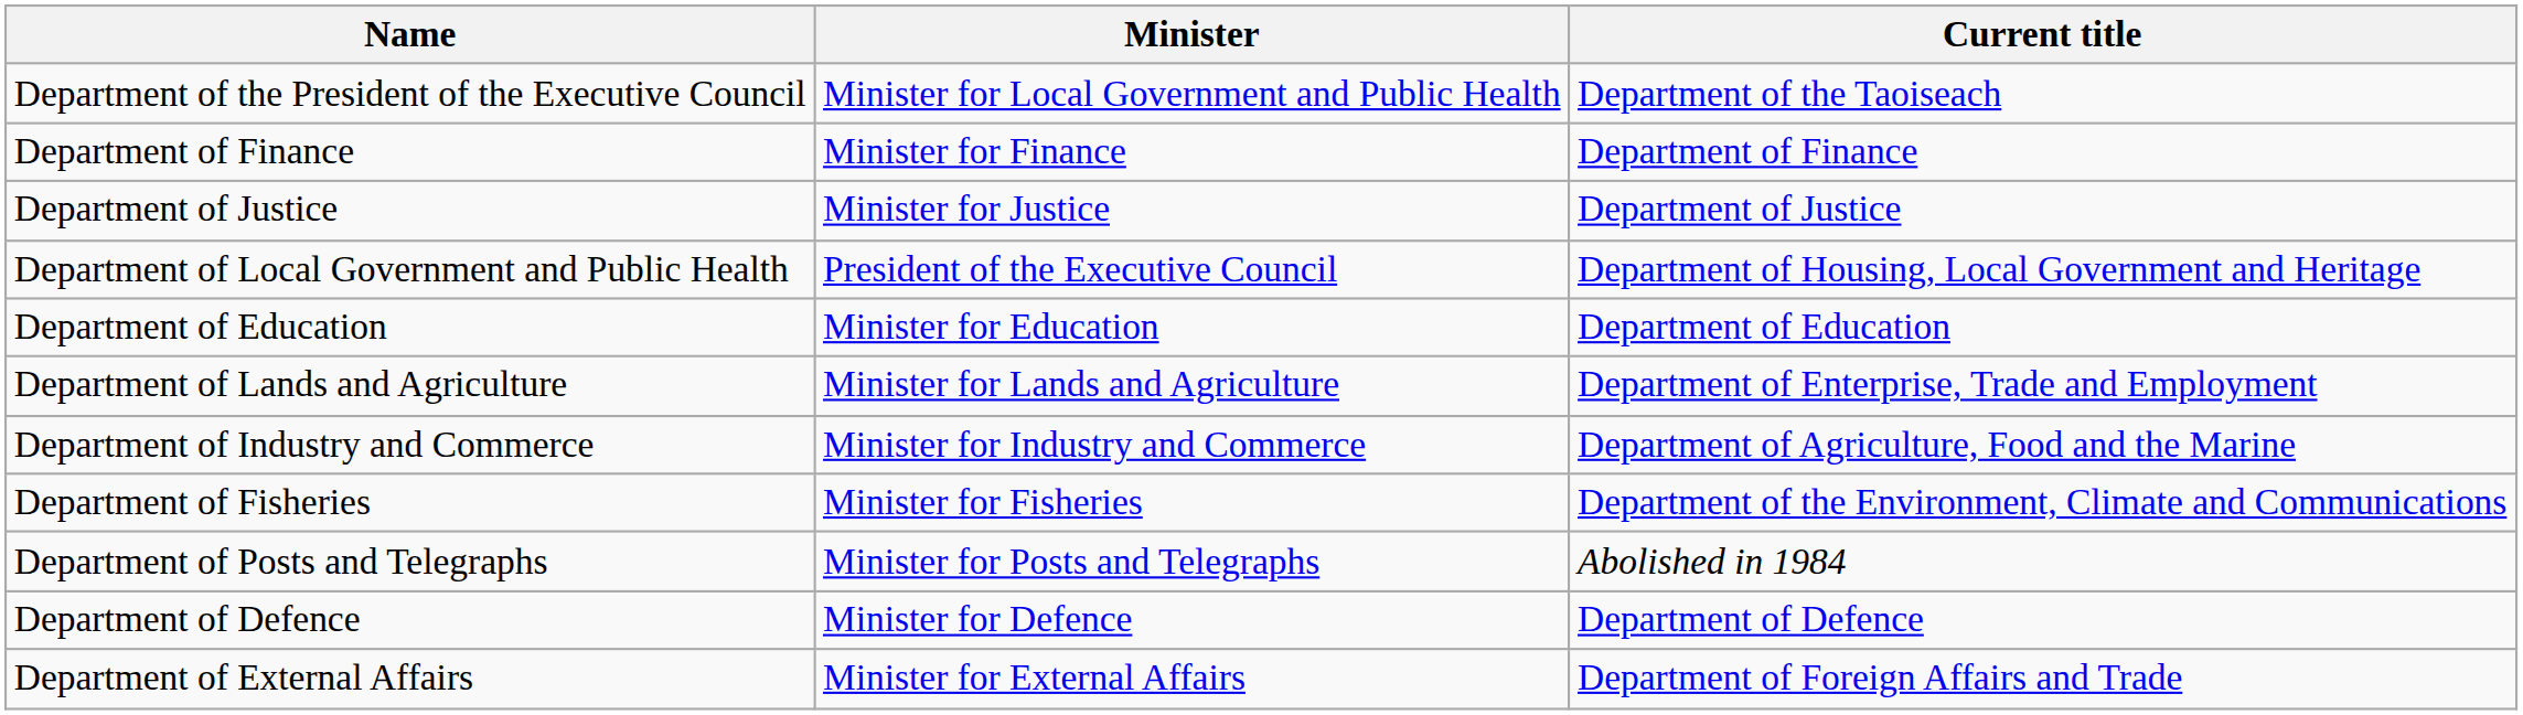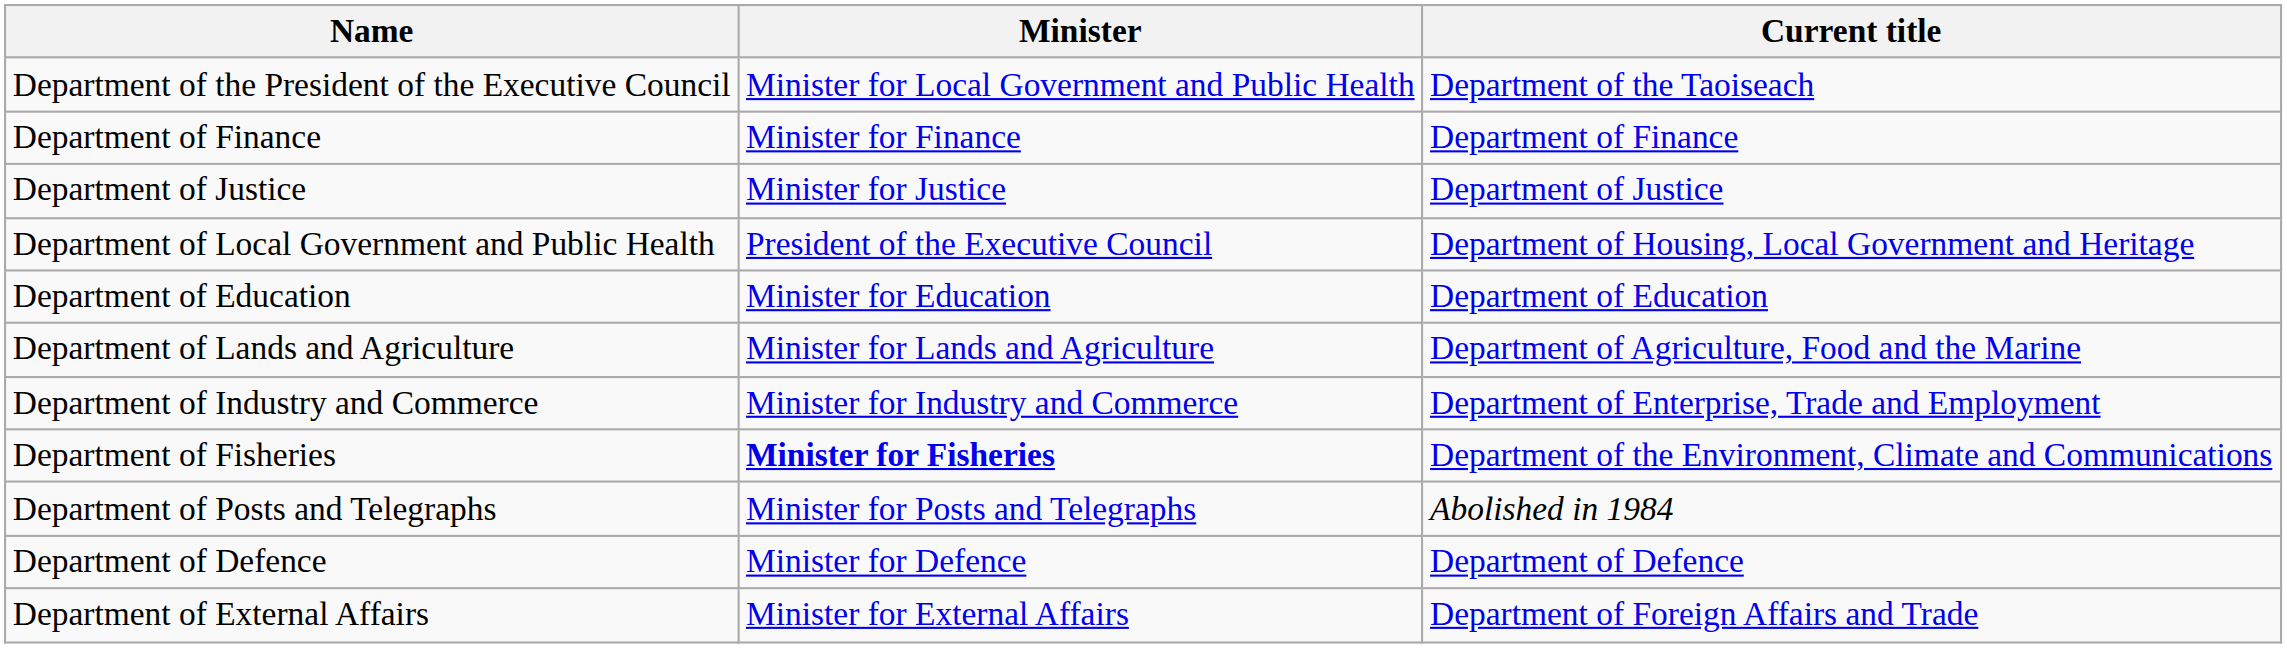Department of Lands and Agriculture | Current title: Department of Enterprise, Trade and Employment -> Department of Agriculture, Food and the Marine
Department of Industry and Commerce | Current title: Department of Agriculture, Food and the Marine -> Department of Enterprise, Trade and Employment
Department of Fisheries | Minister: normal -> bold
